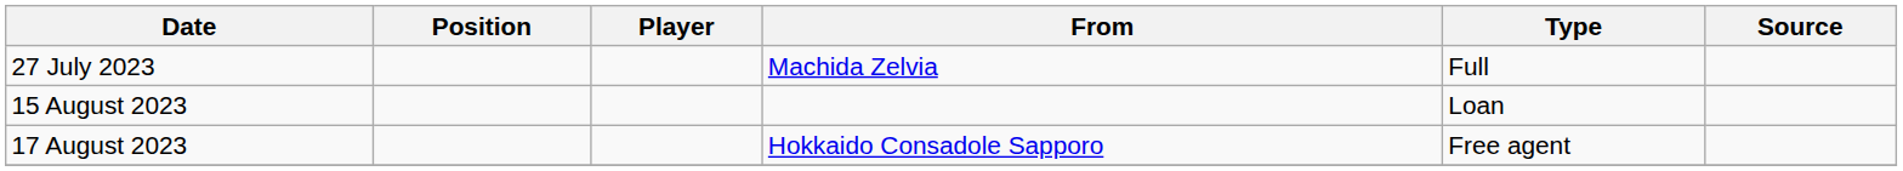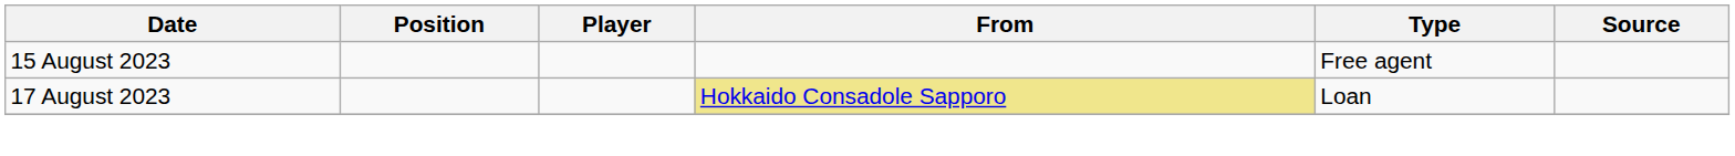- row: 27 July 2023 | Machida Zelvia | Full
15 August 2023 | Type: Loan -> Free agent
17 August 2023 | From: no background -> khaki background
17 August 2023 | Type: Free agent -> Loan
